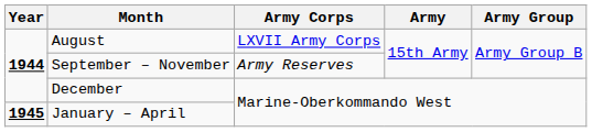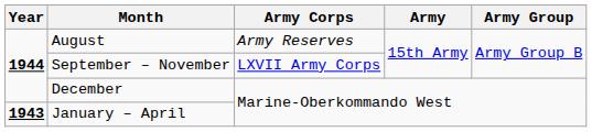August | Army Corps: LXVII Army Corps -> Army Reserves
September – November | Army Corps: Army Reserves -> LXVII Army Corps
January – April | Year: 1945 -> 1943
